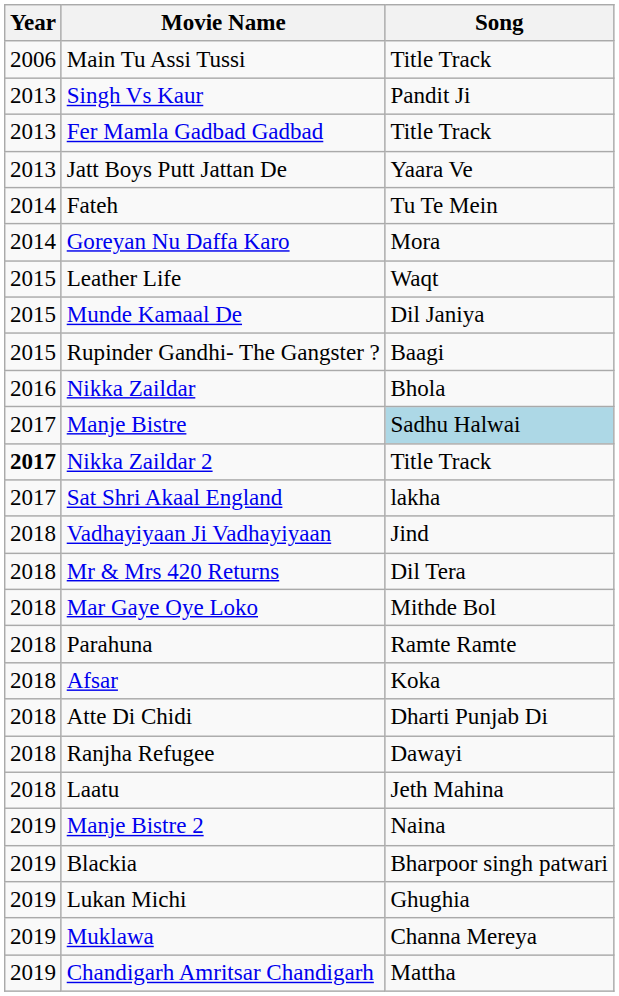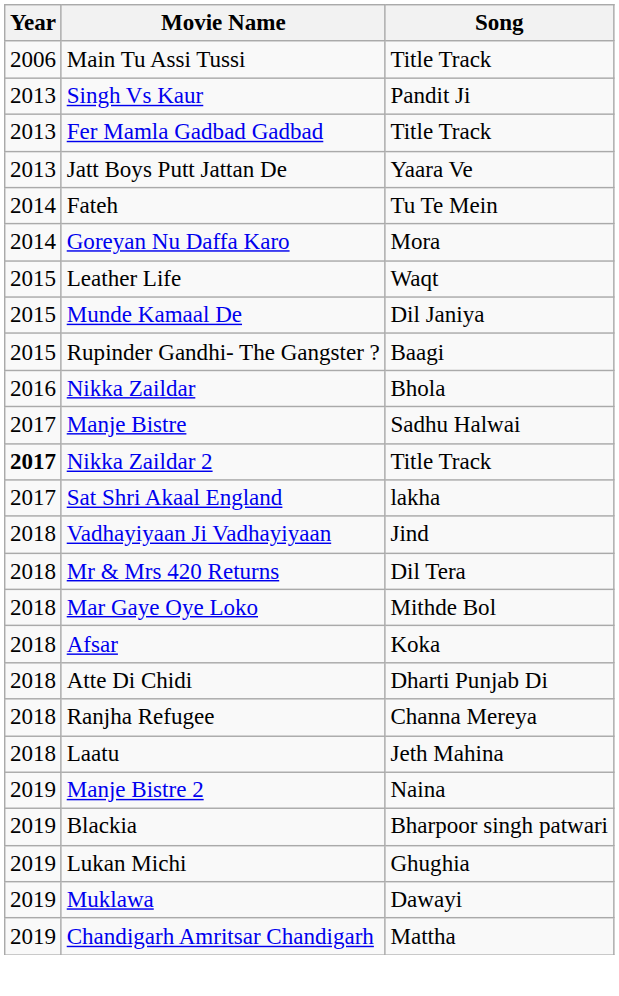Manje Bistre | Song: lightblue background -> no background
- row: 2018 | Parahuna | Ramte Ramte
Ranjha Refugee | Song: Dawayi -> Channa Mereya
Muklawa | Song: Channa Mereya -> Dawayi
